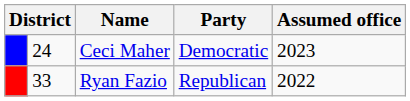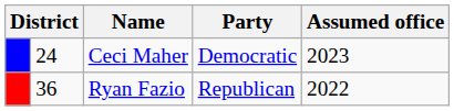Ryan Fazio | column 2: 33 -> 36
